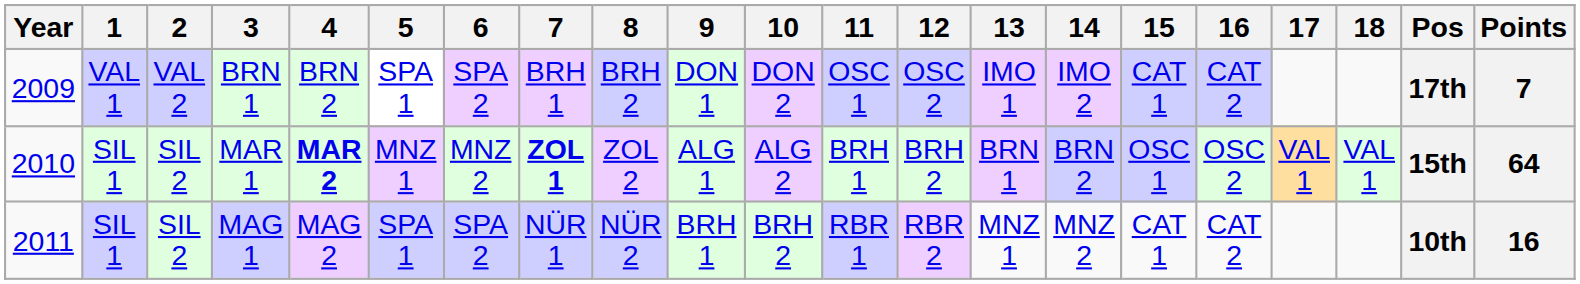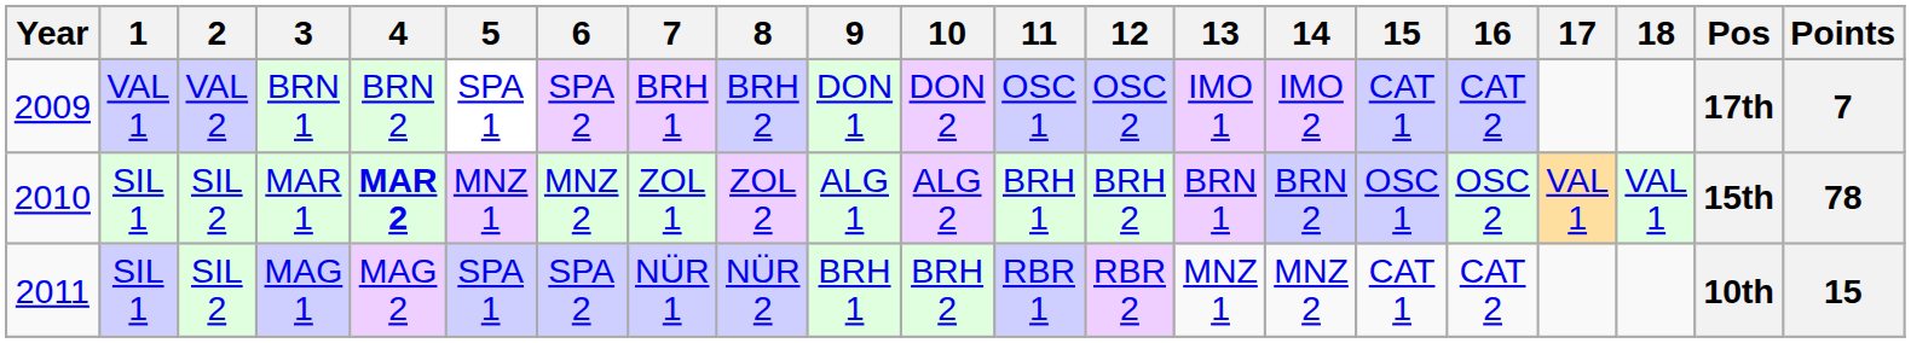MAR 1 | 7: bold -> normal
MAR 1 | Points: 64 -> 78
MAG 1 | Points: 16 -> 15
